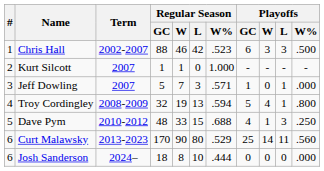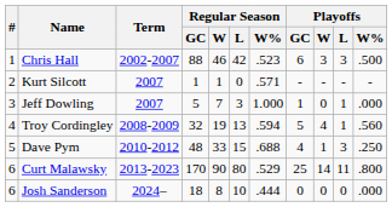Kurt Silcott | Regular Season / W%: 1.000 -> .571
Jeff Dowling | Regular Season / W%: .571 -> 1.000
Troy Cordingley | Playoffs / W%: .800 -> .560
Curt Malawsky | Playoffs / W%: .560 -> .800
